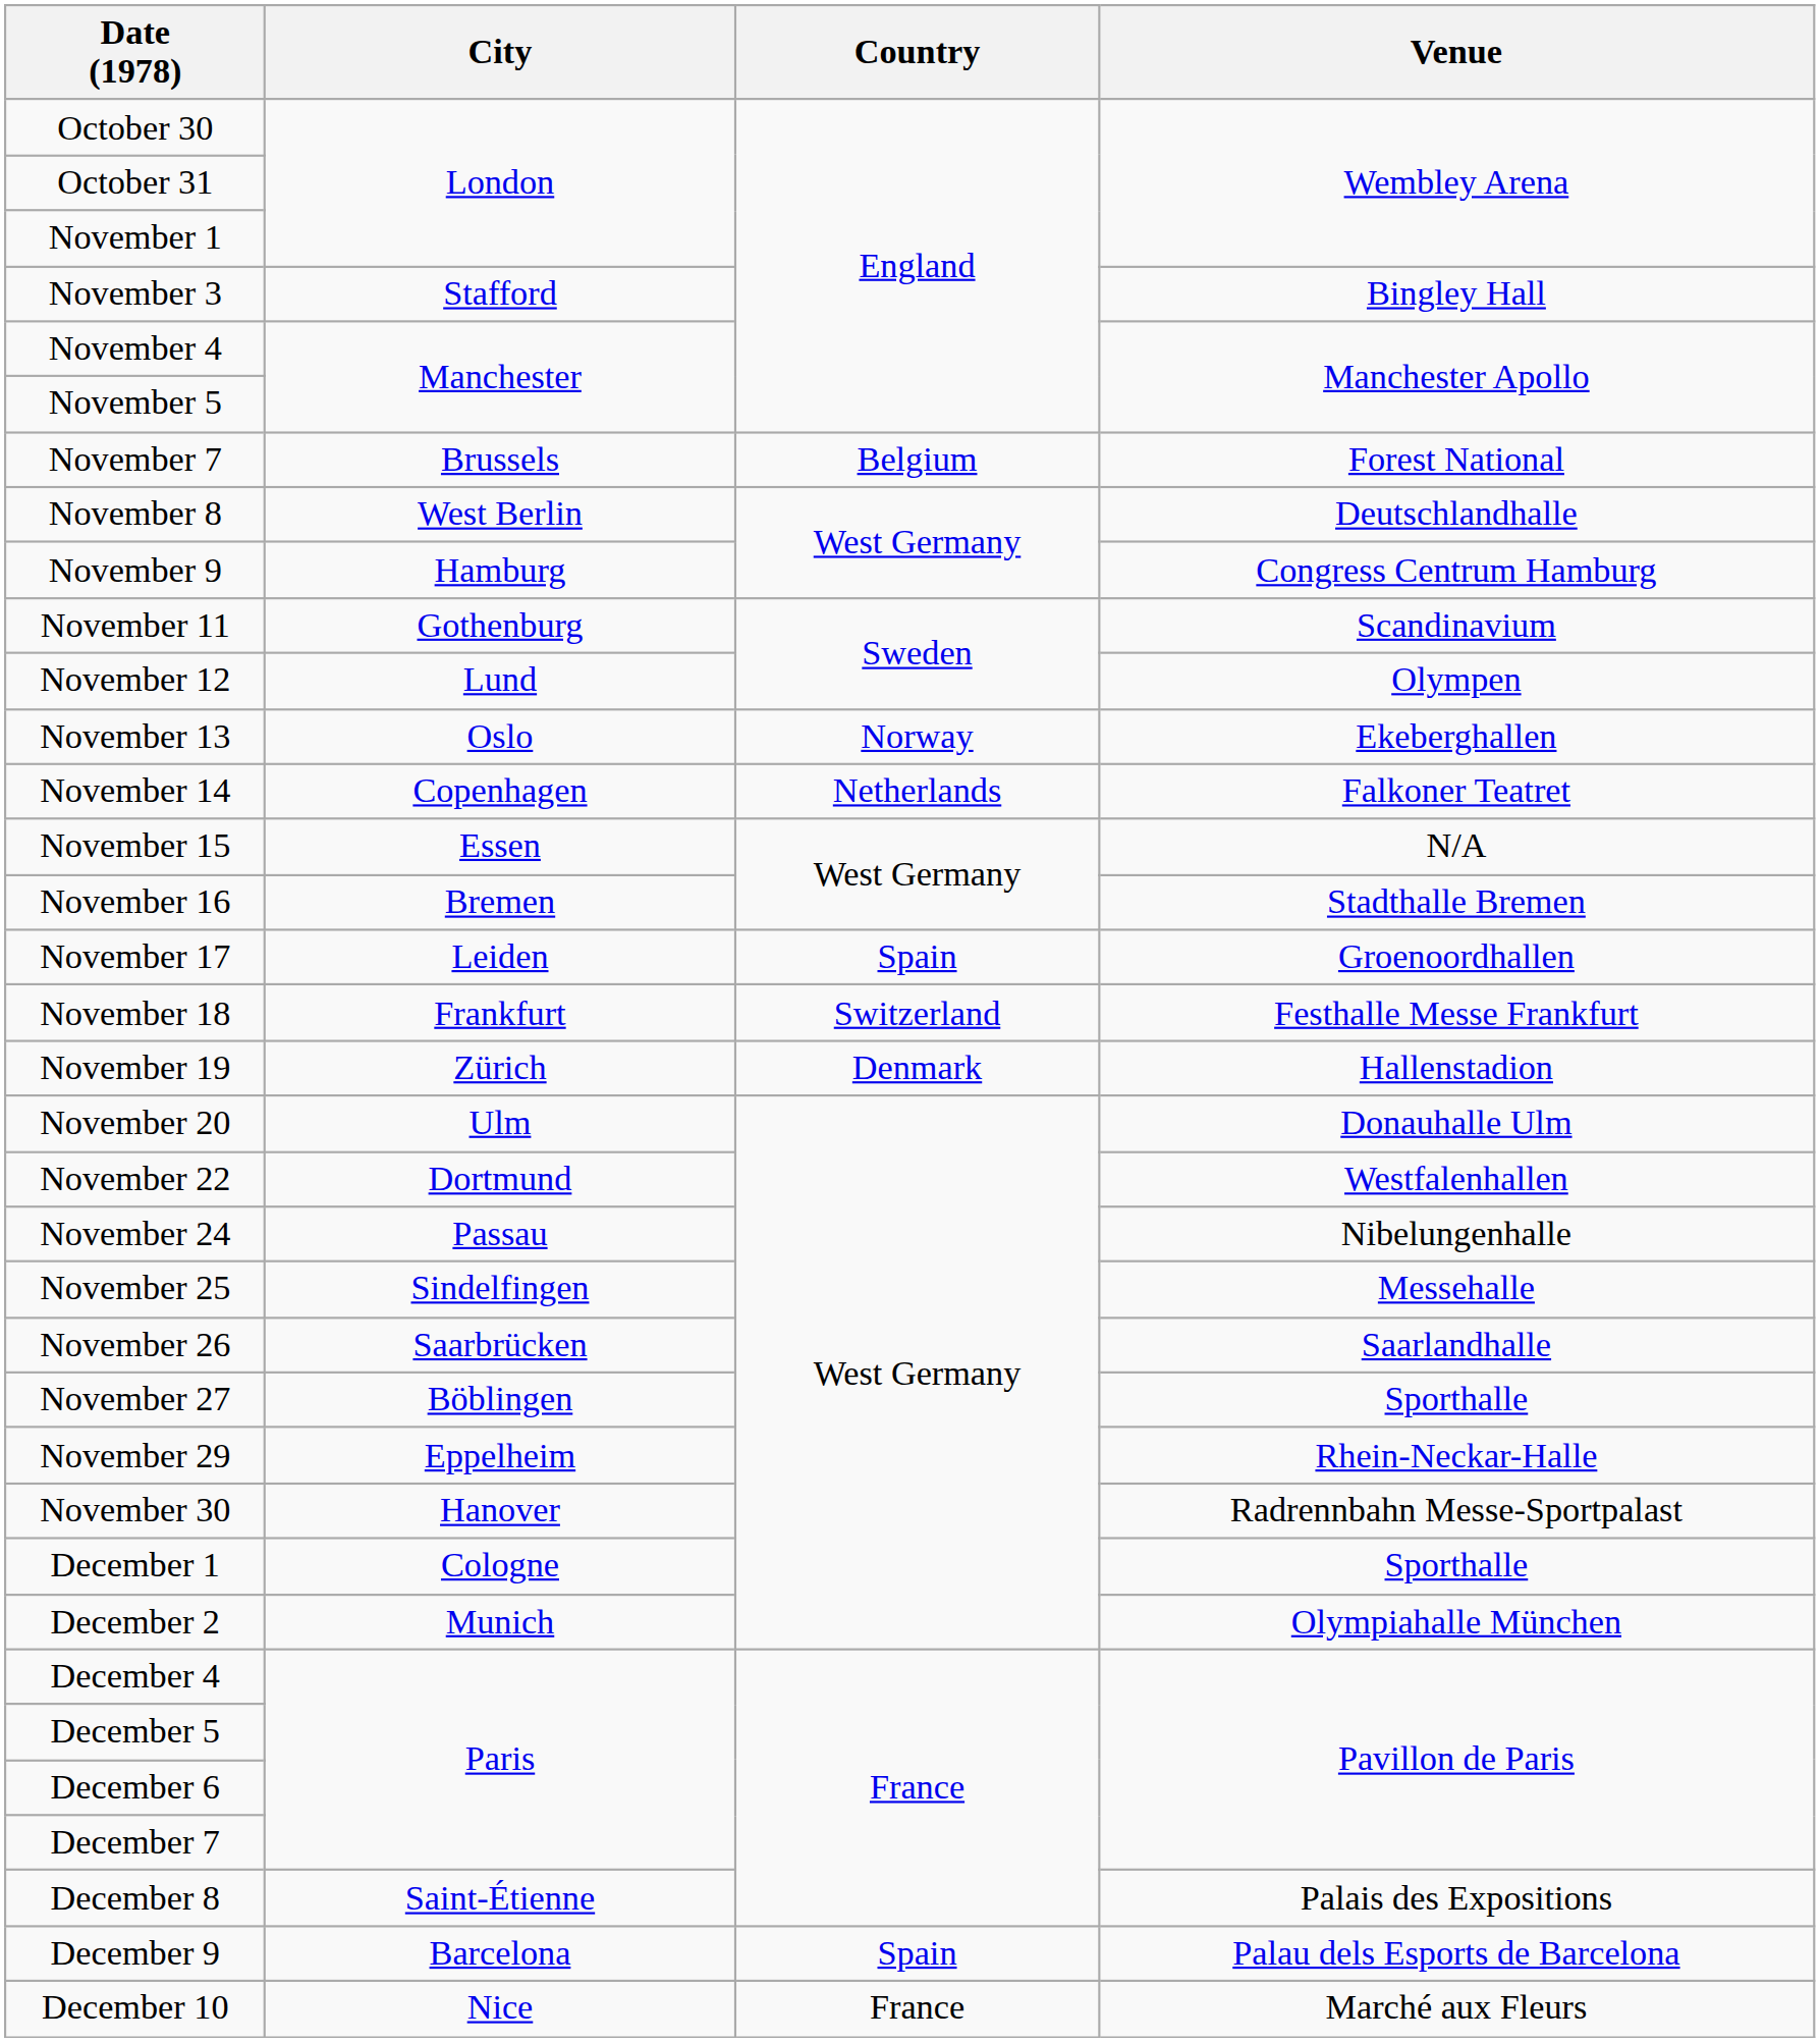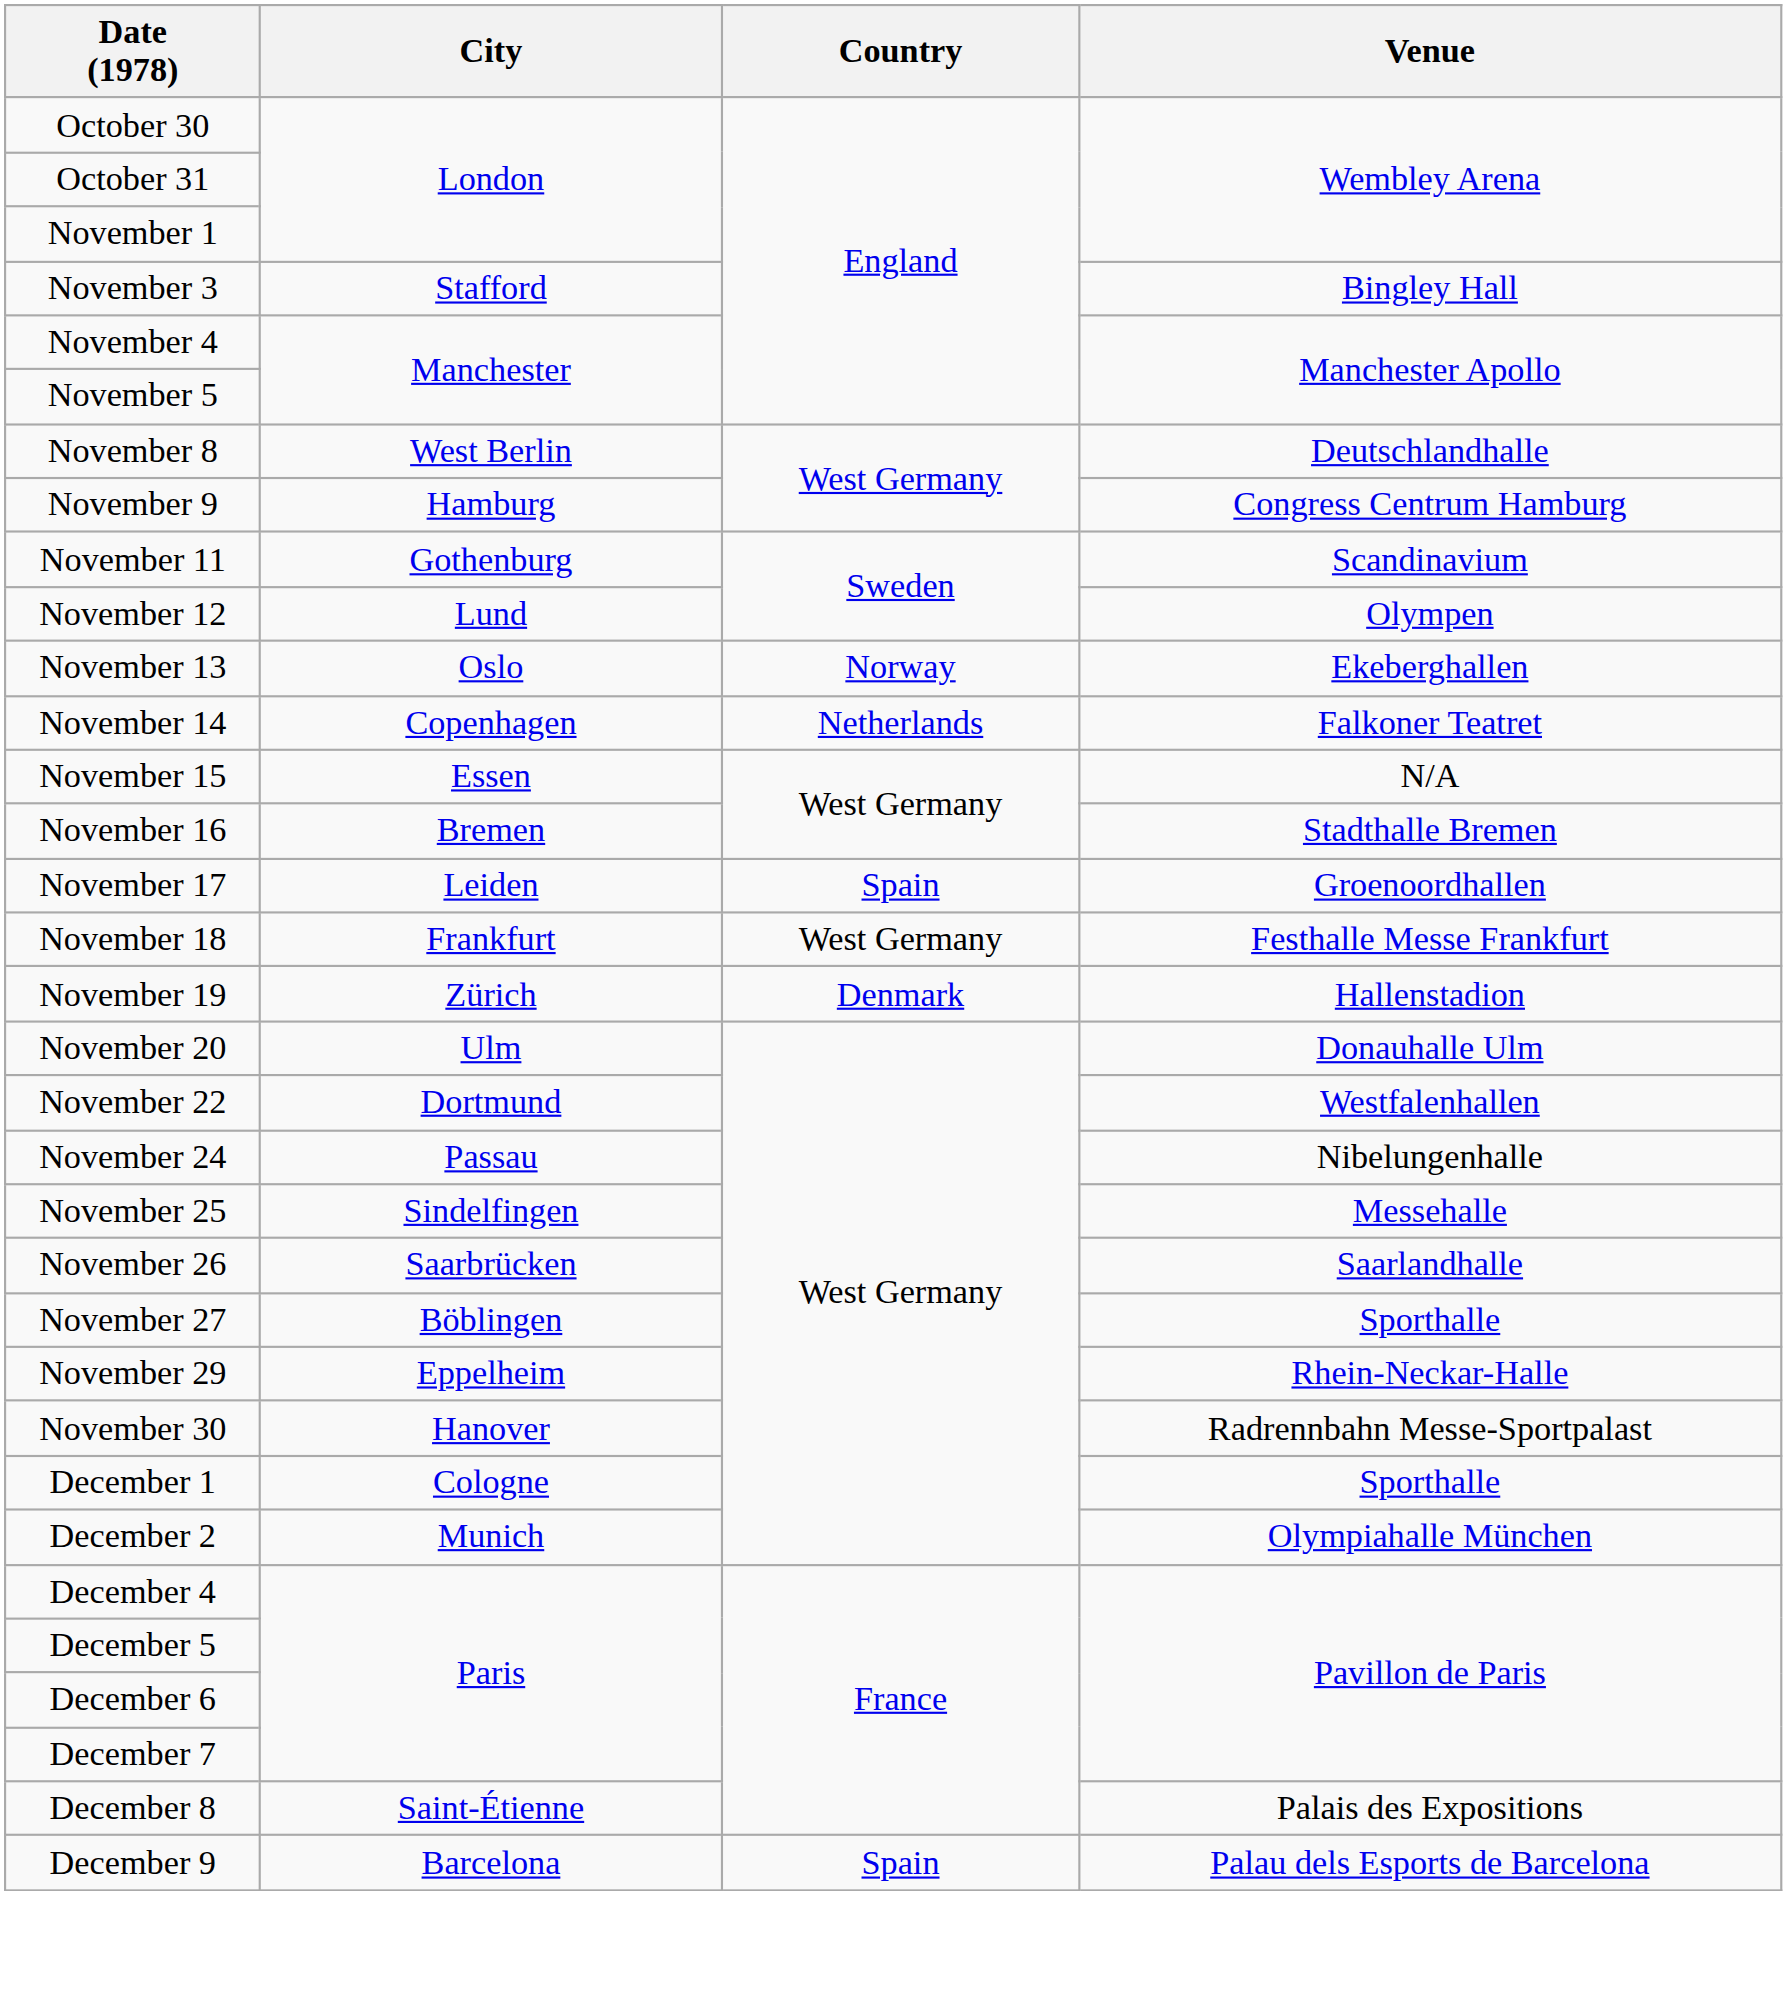- row: November 7 | Brussels | Belgium | Forest National
November 18 | Country: Switzerland -> West Germany
- row: December 10 | Nice | France | Marché aux Fleurs
